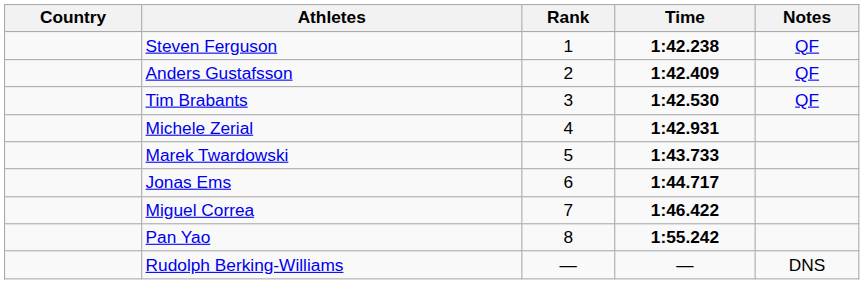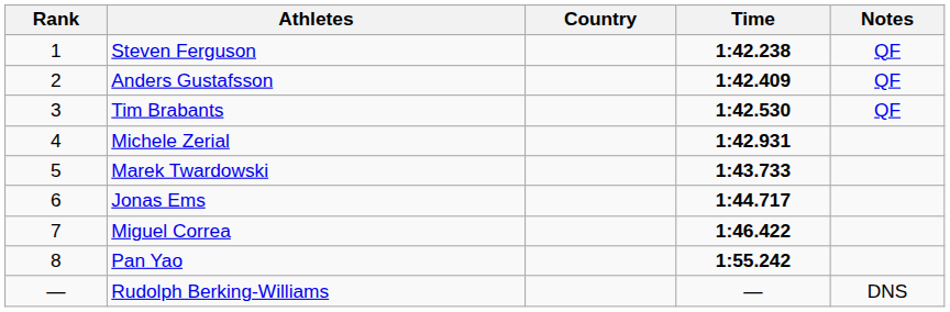columns swapped: Rank <-> Country
